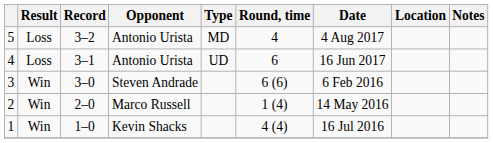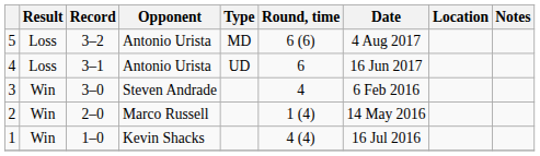5 | Round, time: 4 -> 6 (6)
3 | Round, time: 6 (6) -> 4
